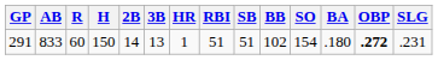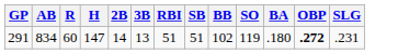- column: HR | 1
291 | AB: 833 -> 834
291 | H: 150 -> 147
291 | SO: 154 -> 119
